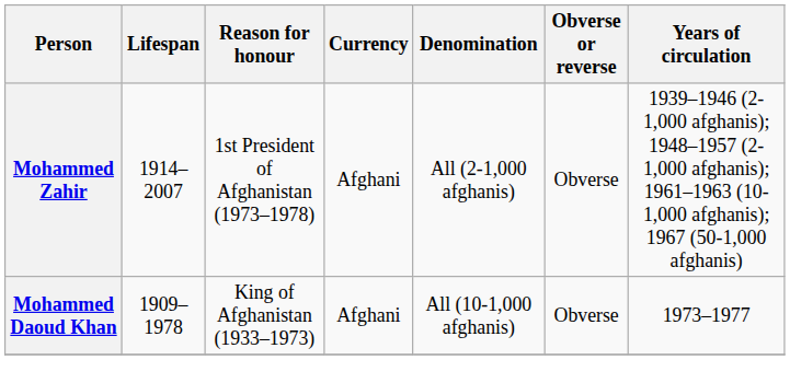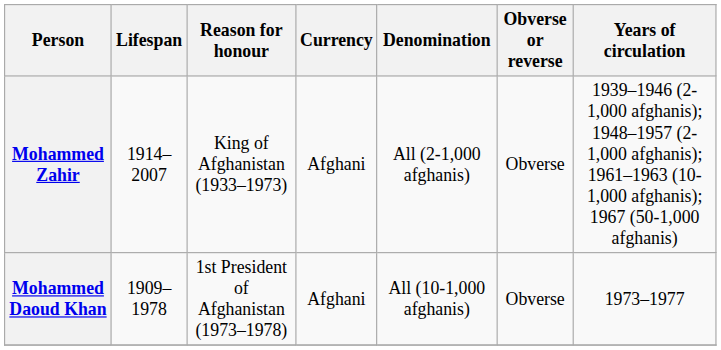Mohammed Zahir | Reason for honour: 1st President of Afghanistan (1973–1978) -> King of Afghanistan (1933–1973)
Mohammed Daoud Khan | Reason for honour: King of Afghanistan (1933–1973) -> 1st President of Afghanistan (1973–1978)
